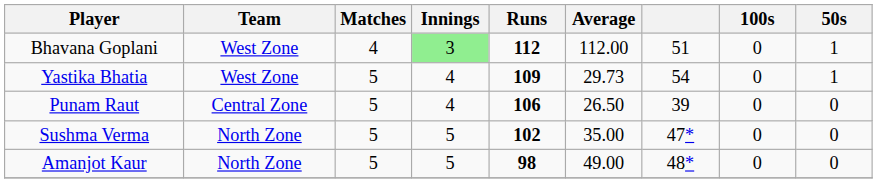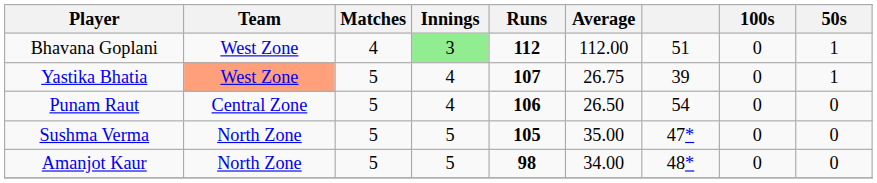Yastika Bhatia | Team: no background -> lightsalmon background
Yastika Bhatia | Runs: 109 -> 107
Yastika Bhatia | Average: 29.73 -> 26.75
Yastika Bhatia | column 7: 54 -> 39
Punam Raut | column 7: 39 -> 54
Sushma Verma | Runs: 102 -> 105
Amanjot Kaur | Average: 49.00 -> 34.00
